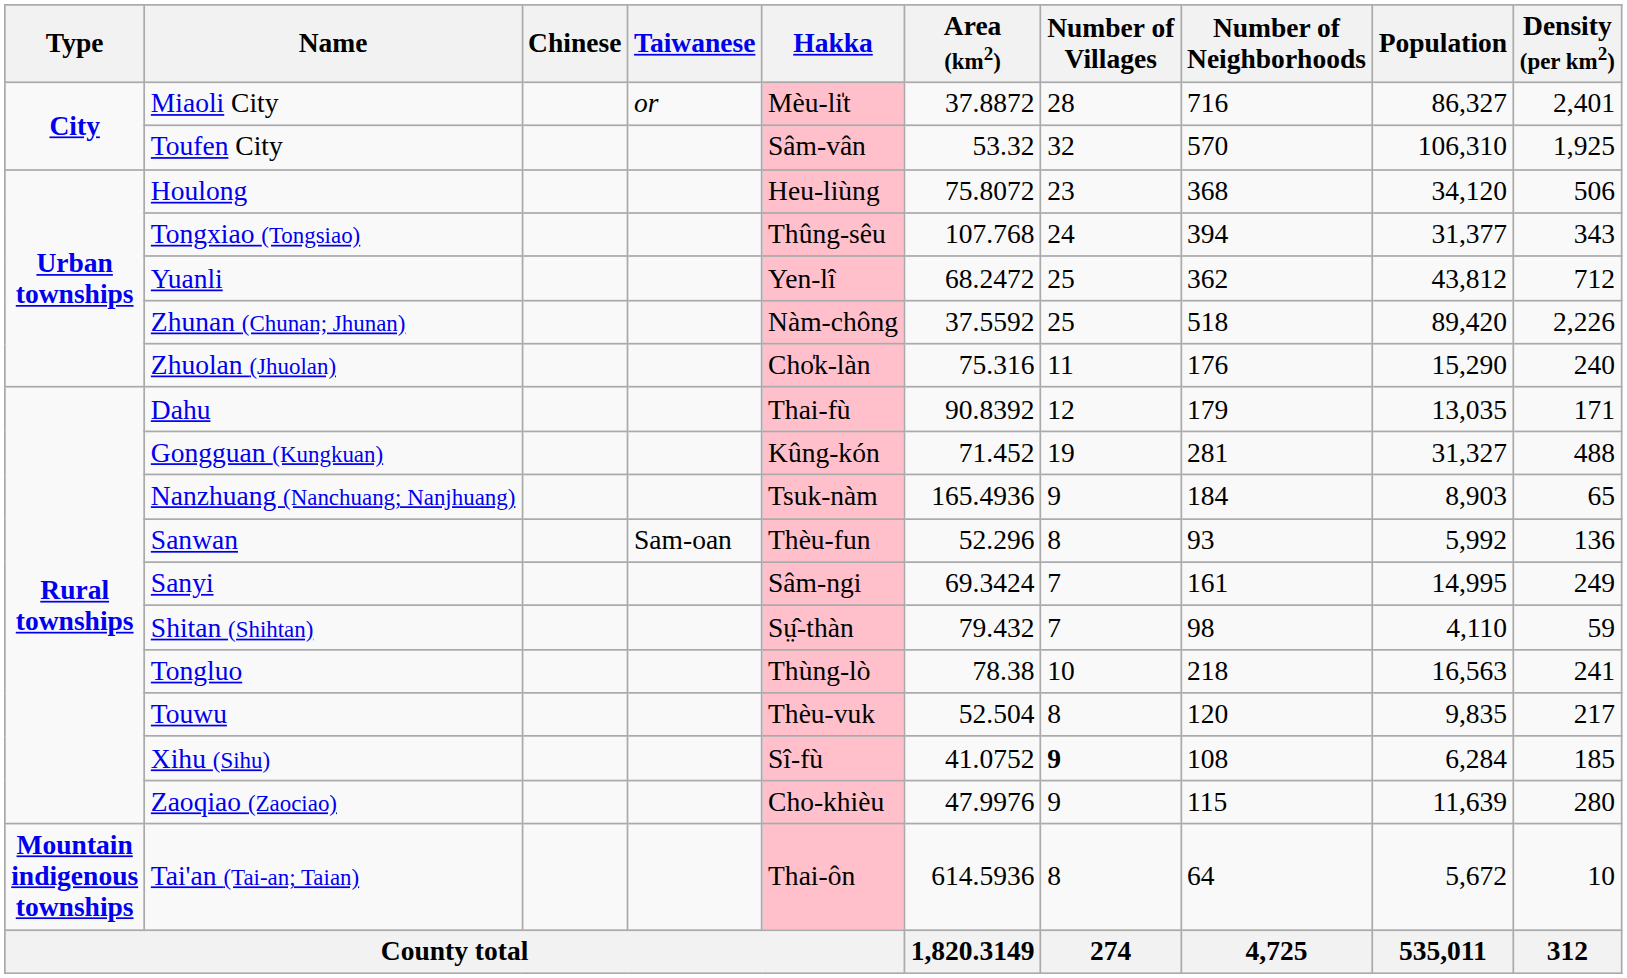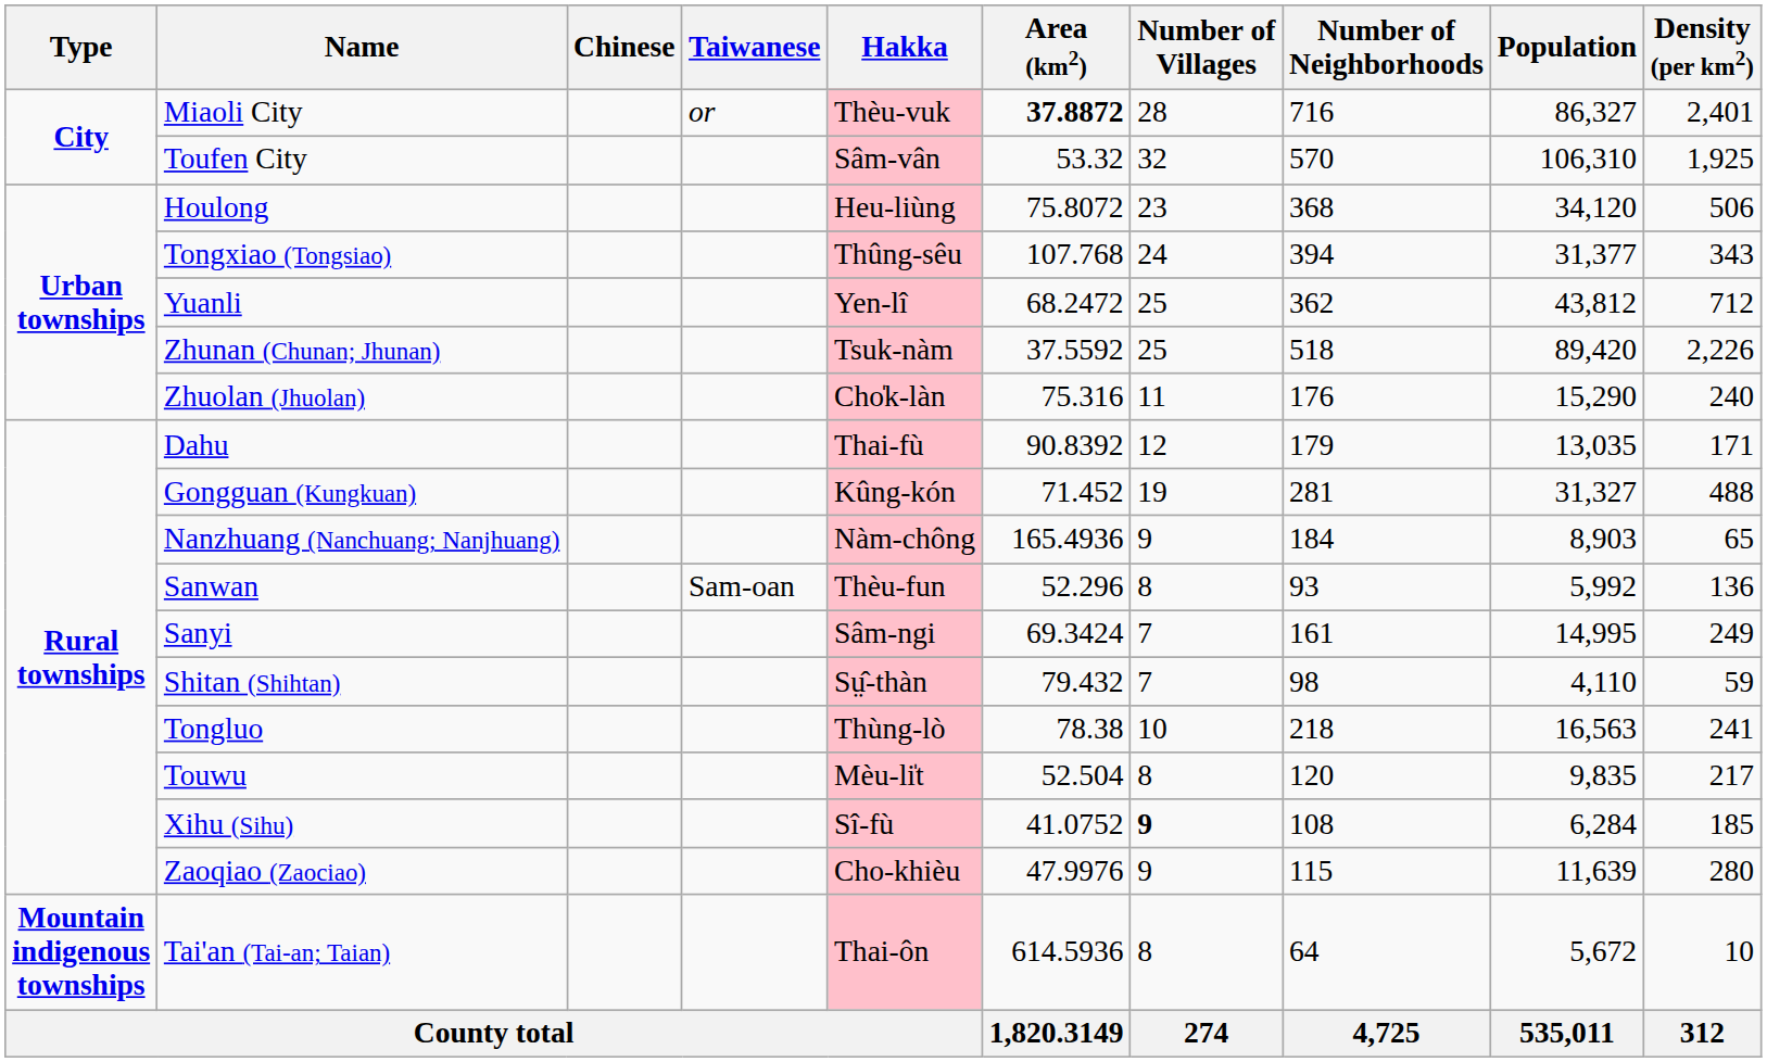Miaoli City | Hakka: Mèu-li̍t -> Thèu-vuk
Miaoli City | Area (km2): normal -> bold
Zhunan (Chunan; Jhunan) | Hakka: Nàm-chông -> Tsuk-nàm
Nanzhuang (Nanchuang; Nanjhuang) | Hakka: Tsuk-nàm -> Nàm-chông
Touwu | Hakka: Thèu-vuk -> Mèu-li̍t
